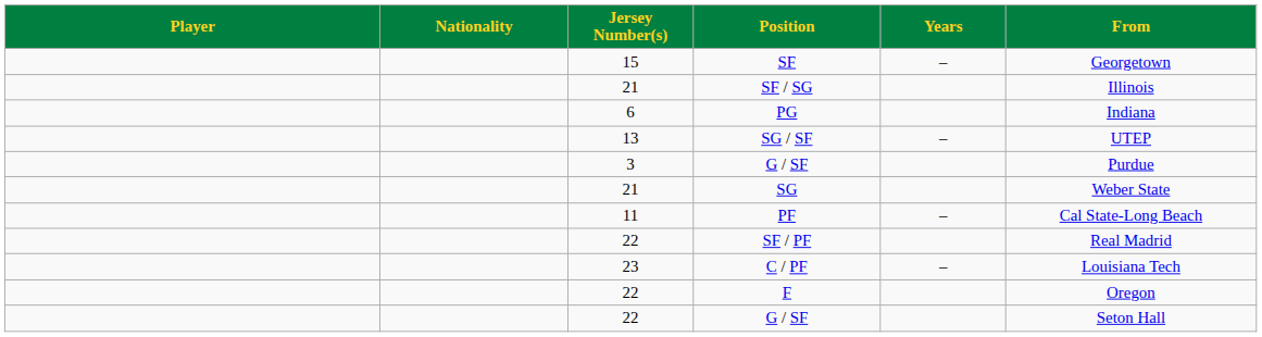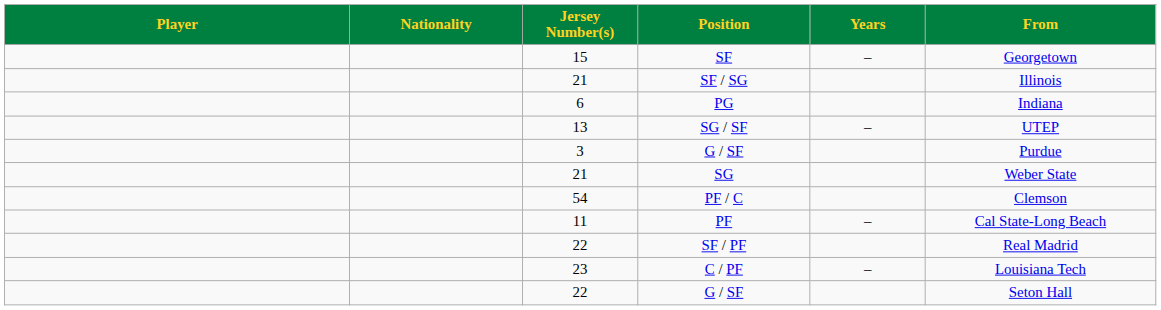+ row: 54 | PF / C | Clemson
- row: 22 | F | Oregon
